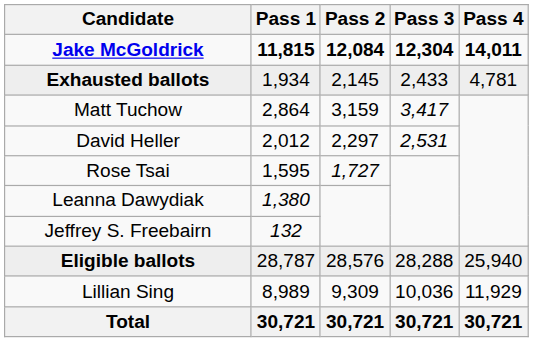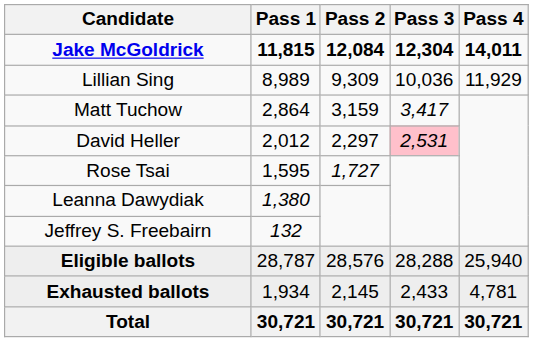rows swapped: Lillian Sing <-> Exhausted ballots
David Heller | Pass 3: no background -> pink background
